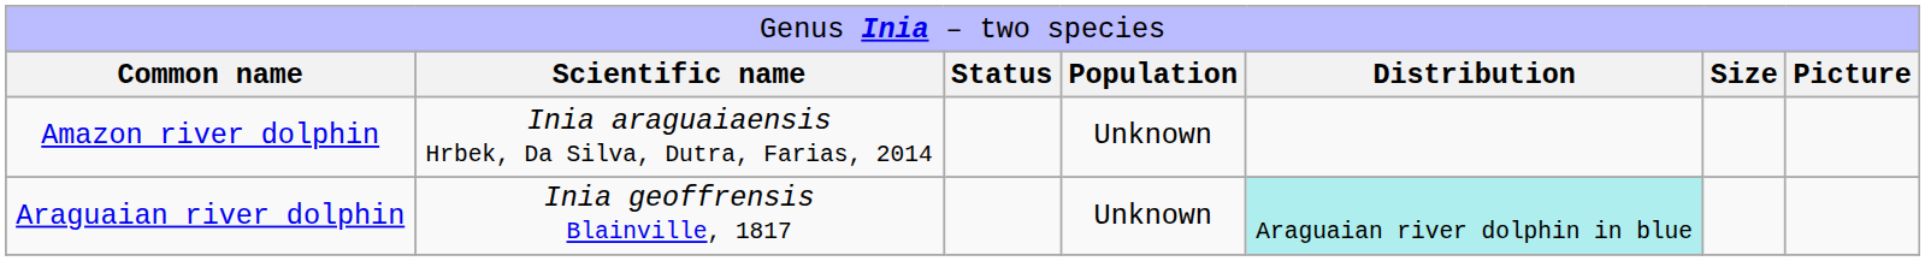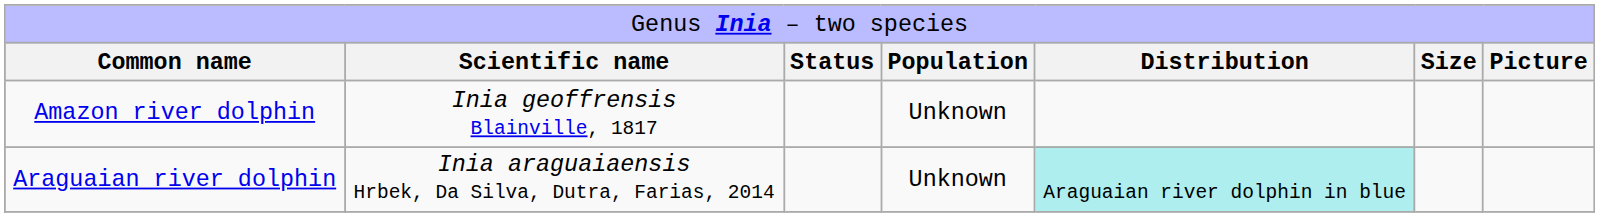Amazon river dolphin | column 2: Inia araguaiaensis Hrbek, Da Silva, Dutra, Farias, 2014 -> Inia geoffrensis Blainville, 1817
Araguaian river dolphin | column 2: Inia geoffrensis Blainville, 1817 -> Inia araguaiaensis Hrbek, Da Silva, Dutra, Farias, 2014
